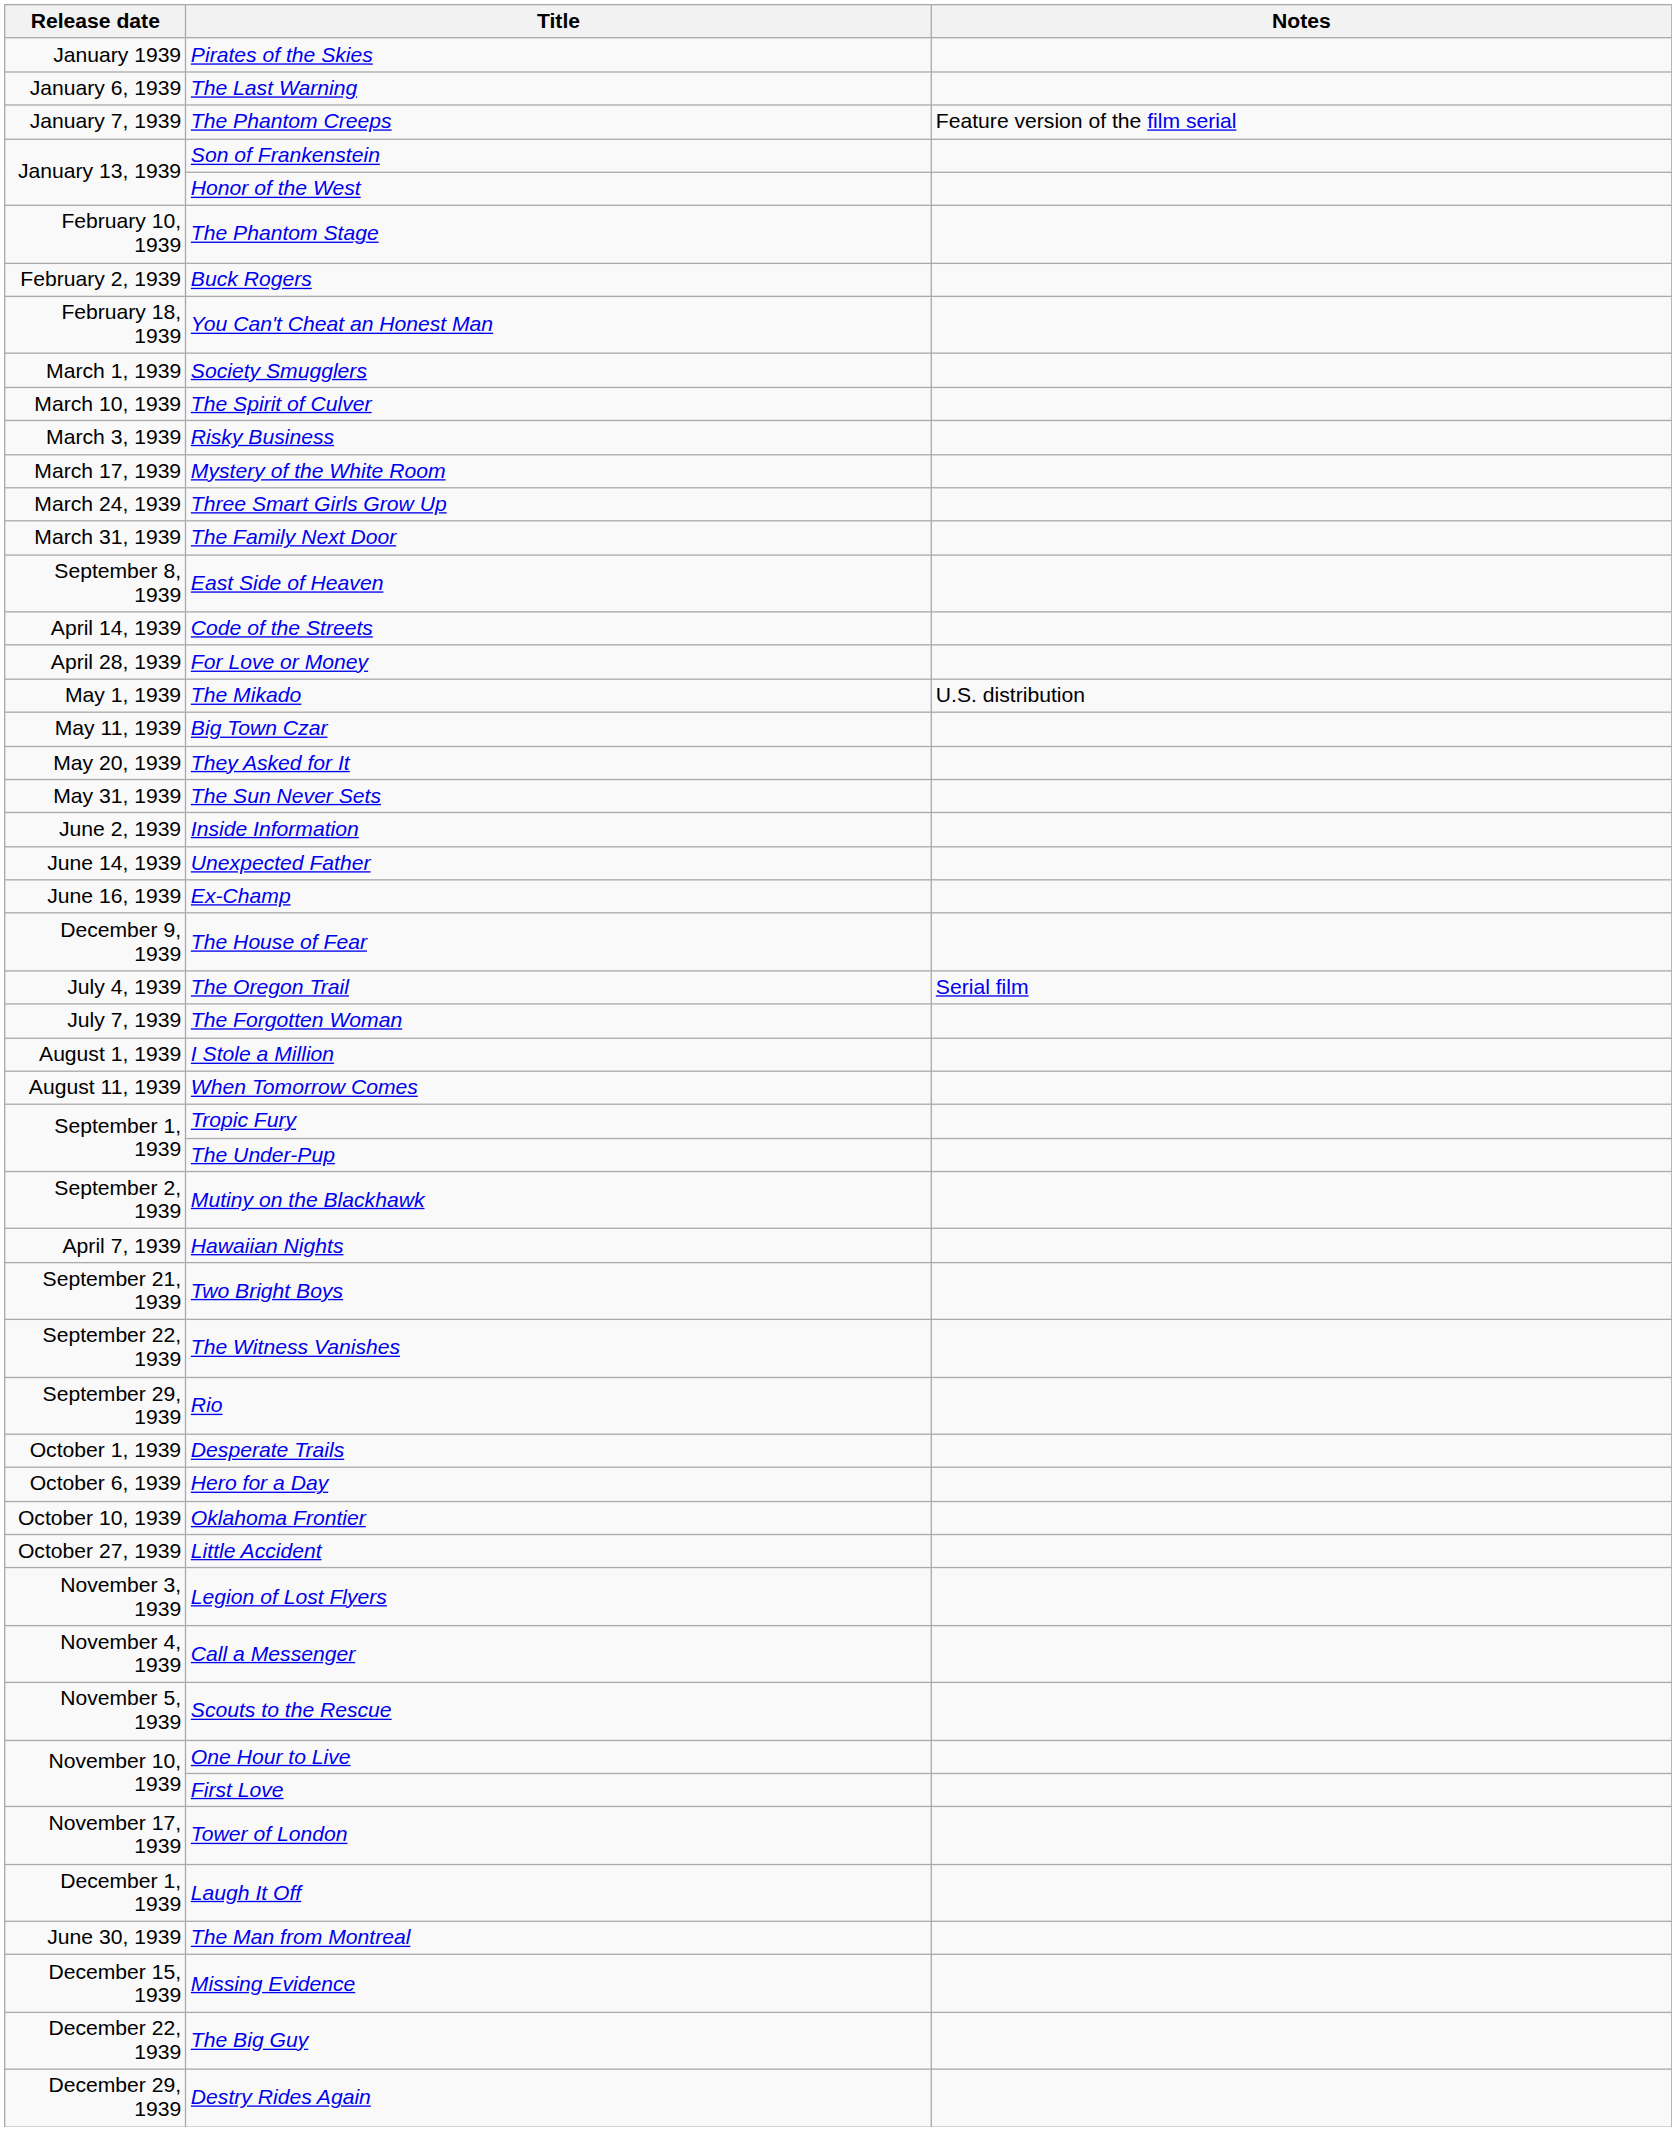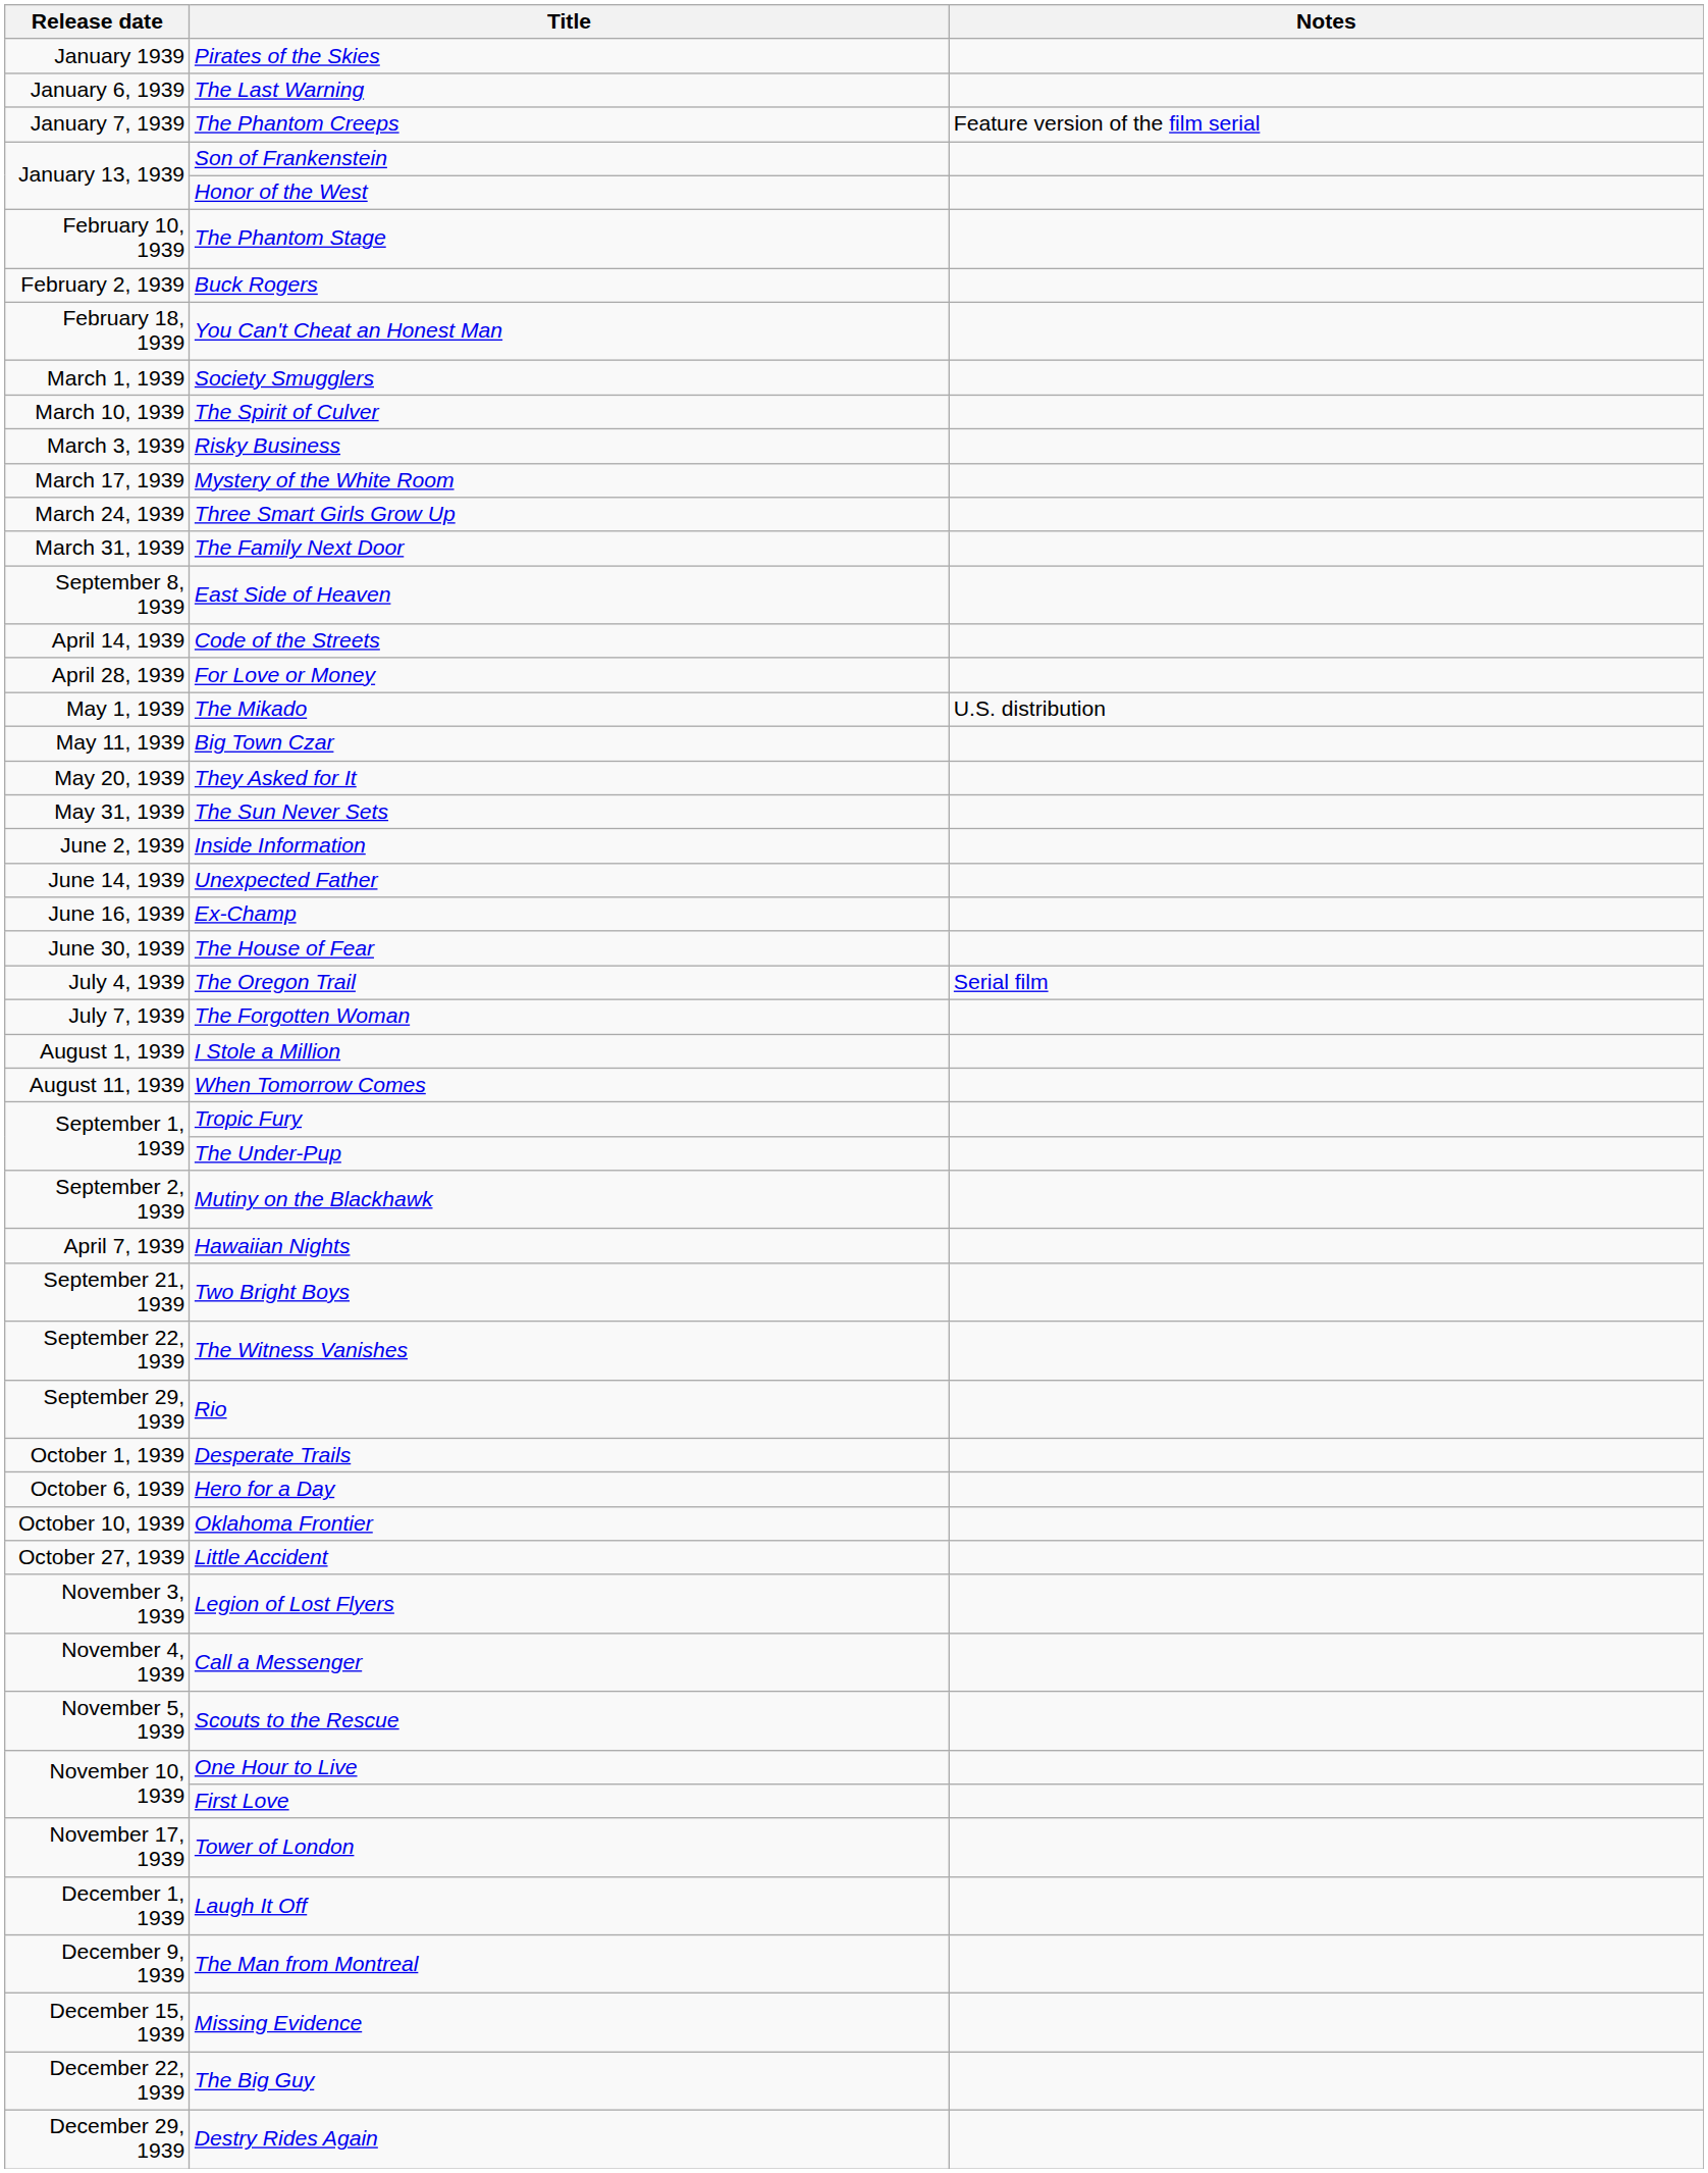The House of Fear | Release date: December 9, 1939 -> June 30, 1939
The Man from Montreal | Release date: June 30, 1939 -> December 9, 1939
